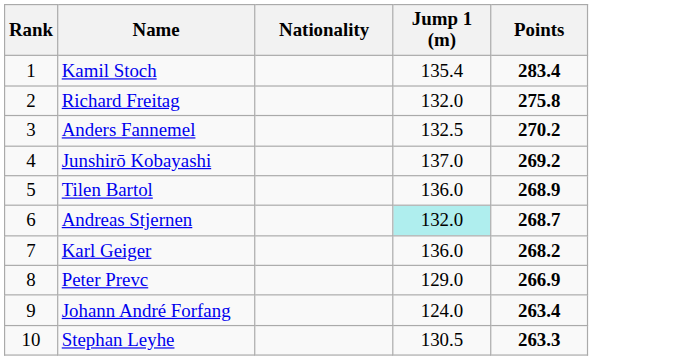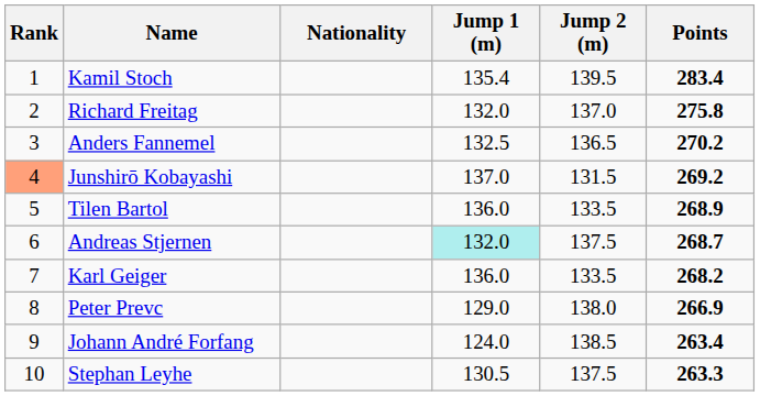+ column: Jump 2 (m) | 139.5 | 137.0 | 136.5 | 131.5 | 133.5 | 137.5 | 133.5 | 138.0 | 138.5 | 137.5
Junshirō Kobayashi | Rank: no background -> lightsalmon background
